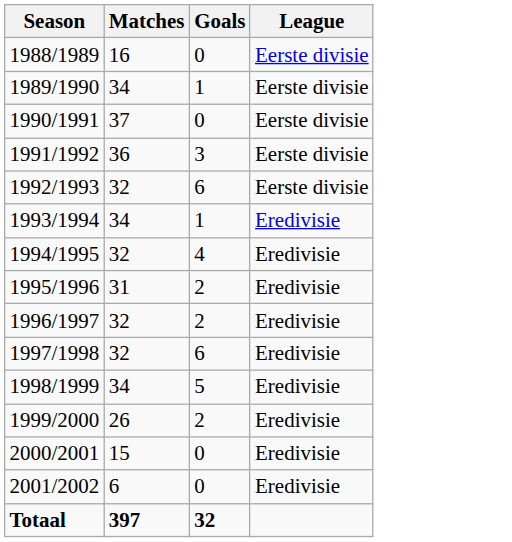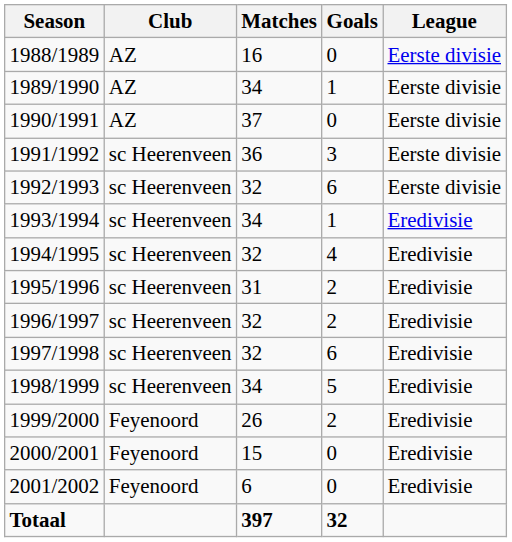+ column: Club | AZ | AZ | AZ | sc Heerenveen | sc Heerenveen | sc Heerenveen | sc Heerenveen | sc Heerenveen | sc Heerenveen | sc Heerenveen | sc Heerenveen | Feyenoord | Feyenoord | Feyenoord
